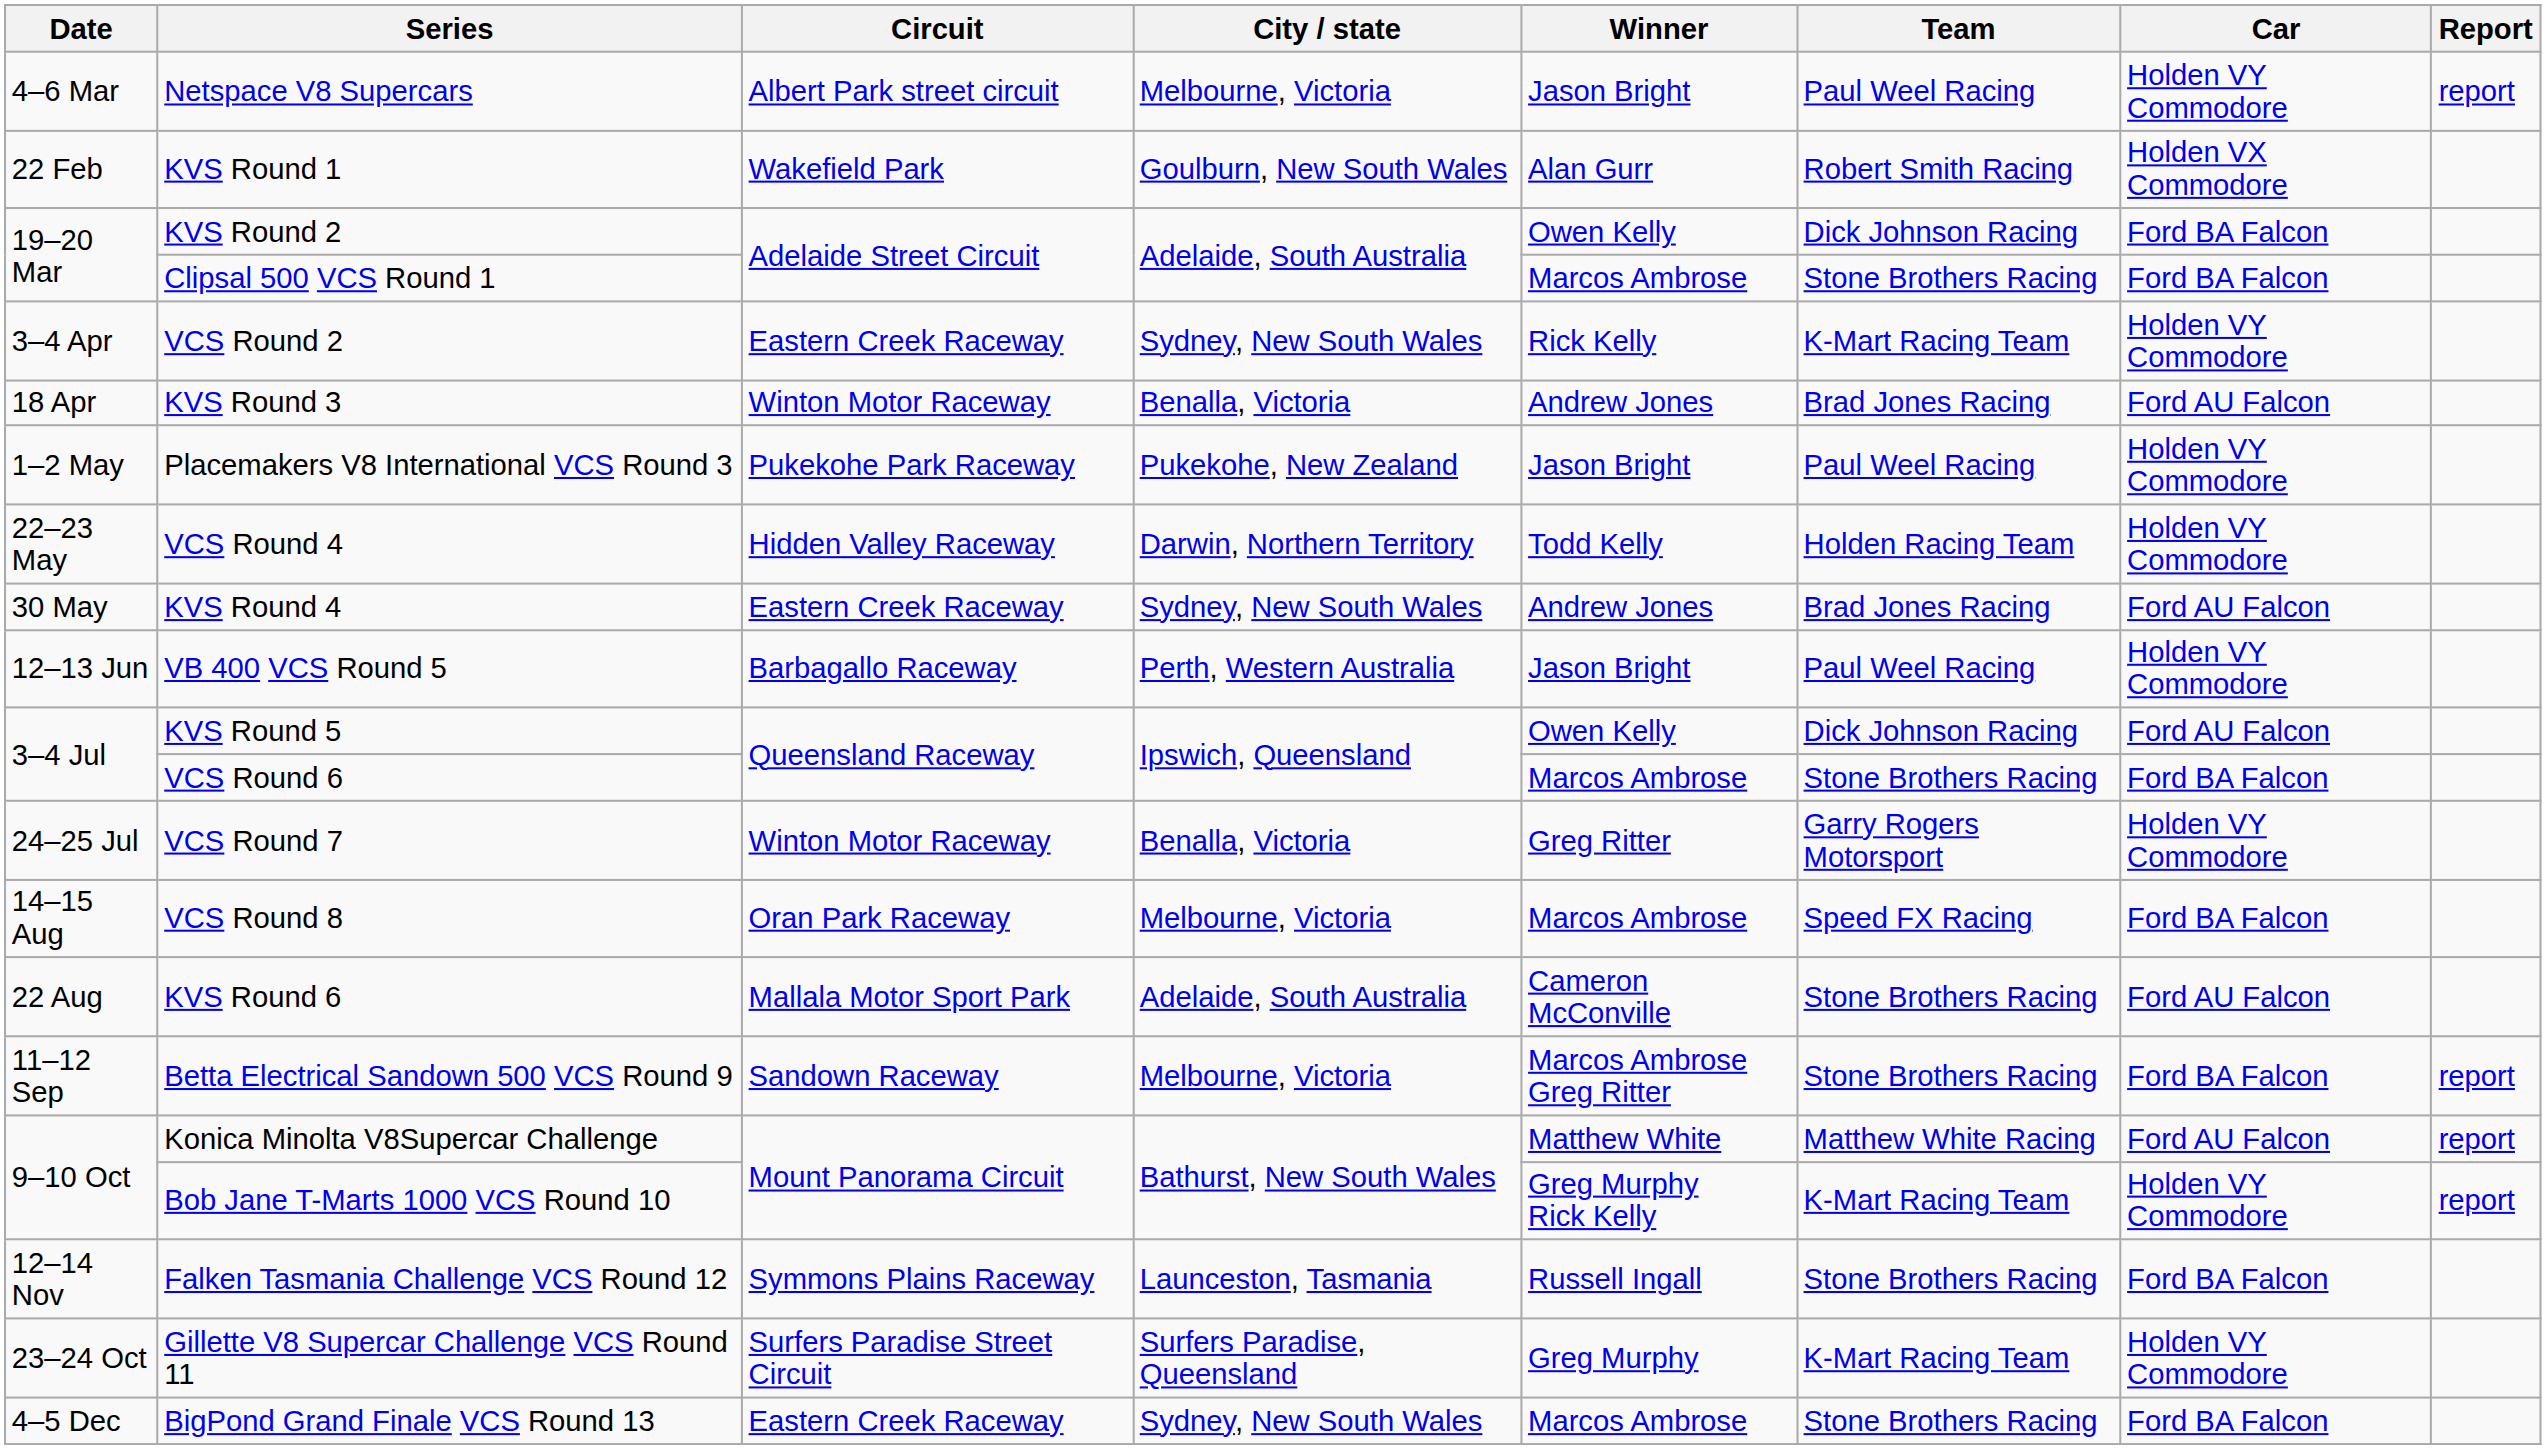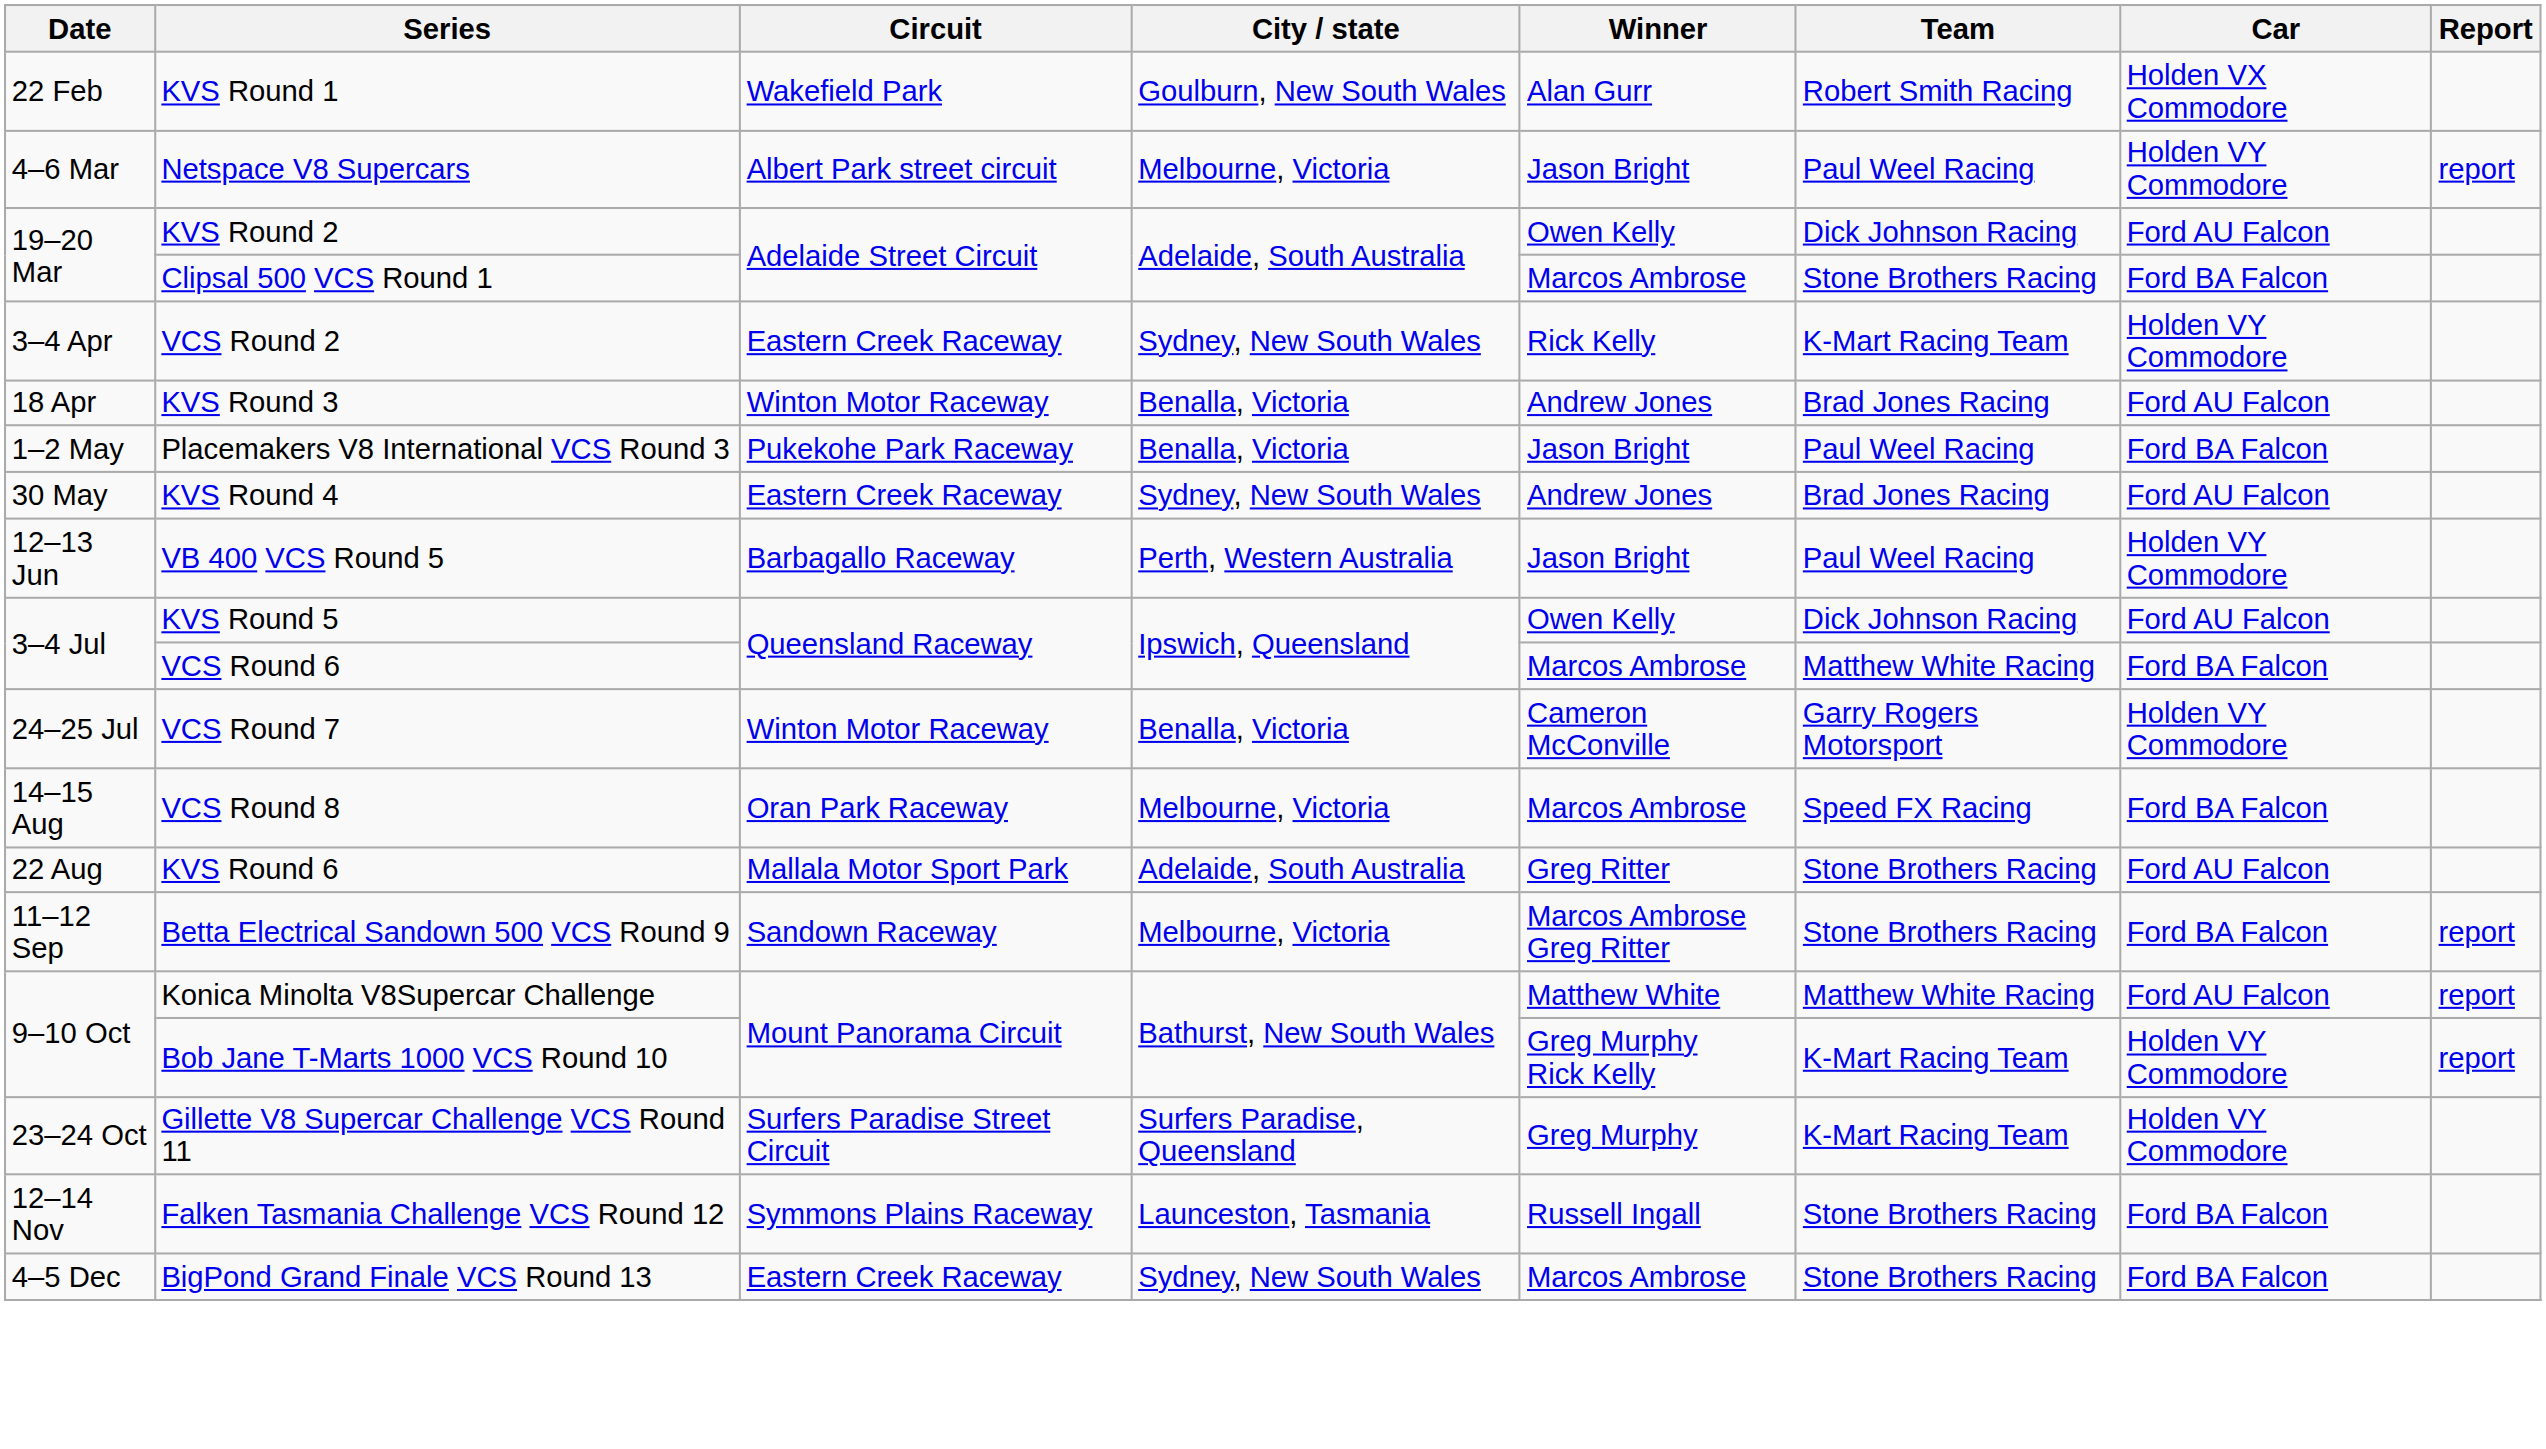rows swapped: KVS Round 1 <-> Netspace V8 Supercars
KVS Round 2 | Car: Ford BA Falcon -> Ford AU Falcon
Placemakers V8 International VCS Round 3 | City / state: Pukekohe, New Zealand -> Benalla, Victoria
Placemakers V8 International VCS Round 3 | Car: Holden VY Commodore -> Ford BA Falcon
- row: 22–23 May | VCS Round 4 | Hidden Valley Raceway | Darwin, Northern Territory | Todd Kelly | Holden Racing Team | Holden VY Commodore
VCS Round 6 | Team: Stone Brothers Racing -> Matthew White Racing
VCS Round 7 | Winner: Greg Ritter -> Cameron McConville
KVS Round 6 | Winner: Cameron McConville -> Greg Ritter
rows swapped: Gillette V8 Supercar Challenge VCS Round 11 <-> Falken Tasmania Challenge VCS Round 12
